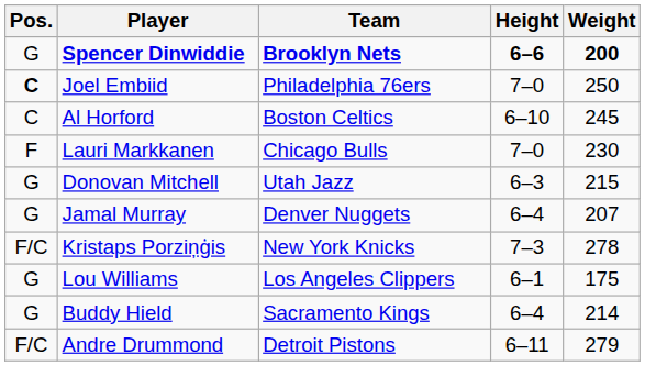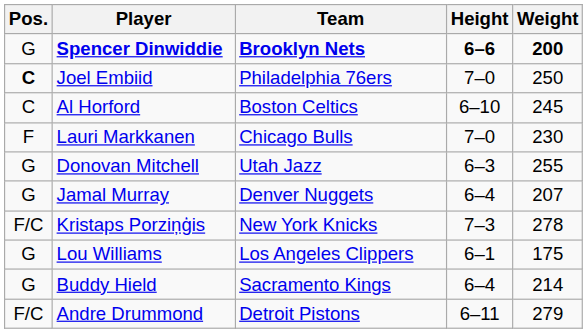Donovan Mitchell | Weight: 215 -> 255
